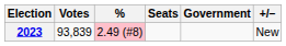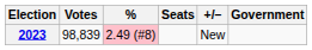columns swapped: +/– <-> Government
2023 | Votes: 93,839 -> 98,839
